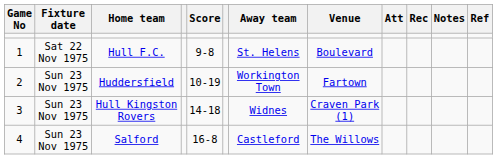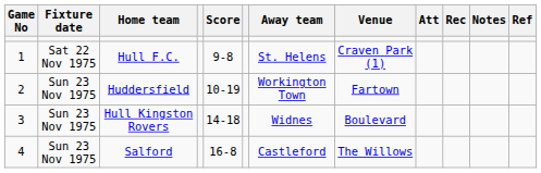Hull F.C. | Venue: Boulevard -> Craven Park (1)
Hull Kingston Rovers | Venue: Craven Park (1) -> Boulevard
